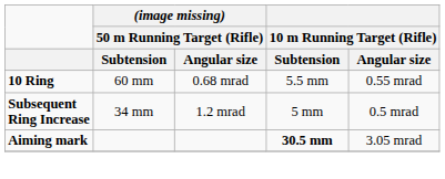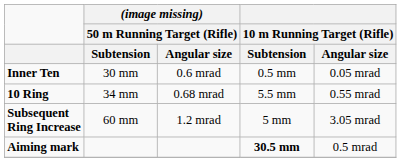+ row: Inner Ten | 30 mm | 0.6 mrad | 0.5 mm | 0.05 mrad
10 Ring | (image missing) / 50 m Running Target (Rifle) / Subtension: 60 mm -> 34 mm
Subsequent Ring Increase | (image missing) / 50 m Running Target (Rifle) / Subtension: 34 mm -> 60 mm
Subsequent Ring Increase | 10 m Running Target (Rifle) / Angular size: 0.5 mrad -> 3.05 mrad
Aiming mark | 10 m Running Target (Rifle) / Angular size: 3.05 mrad -> 0.5 mrad
